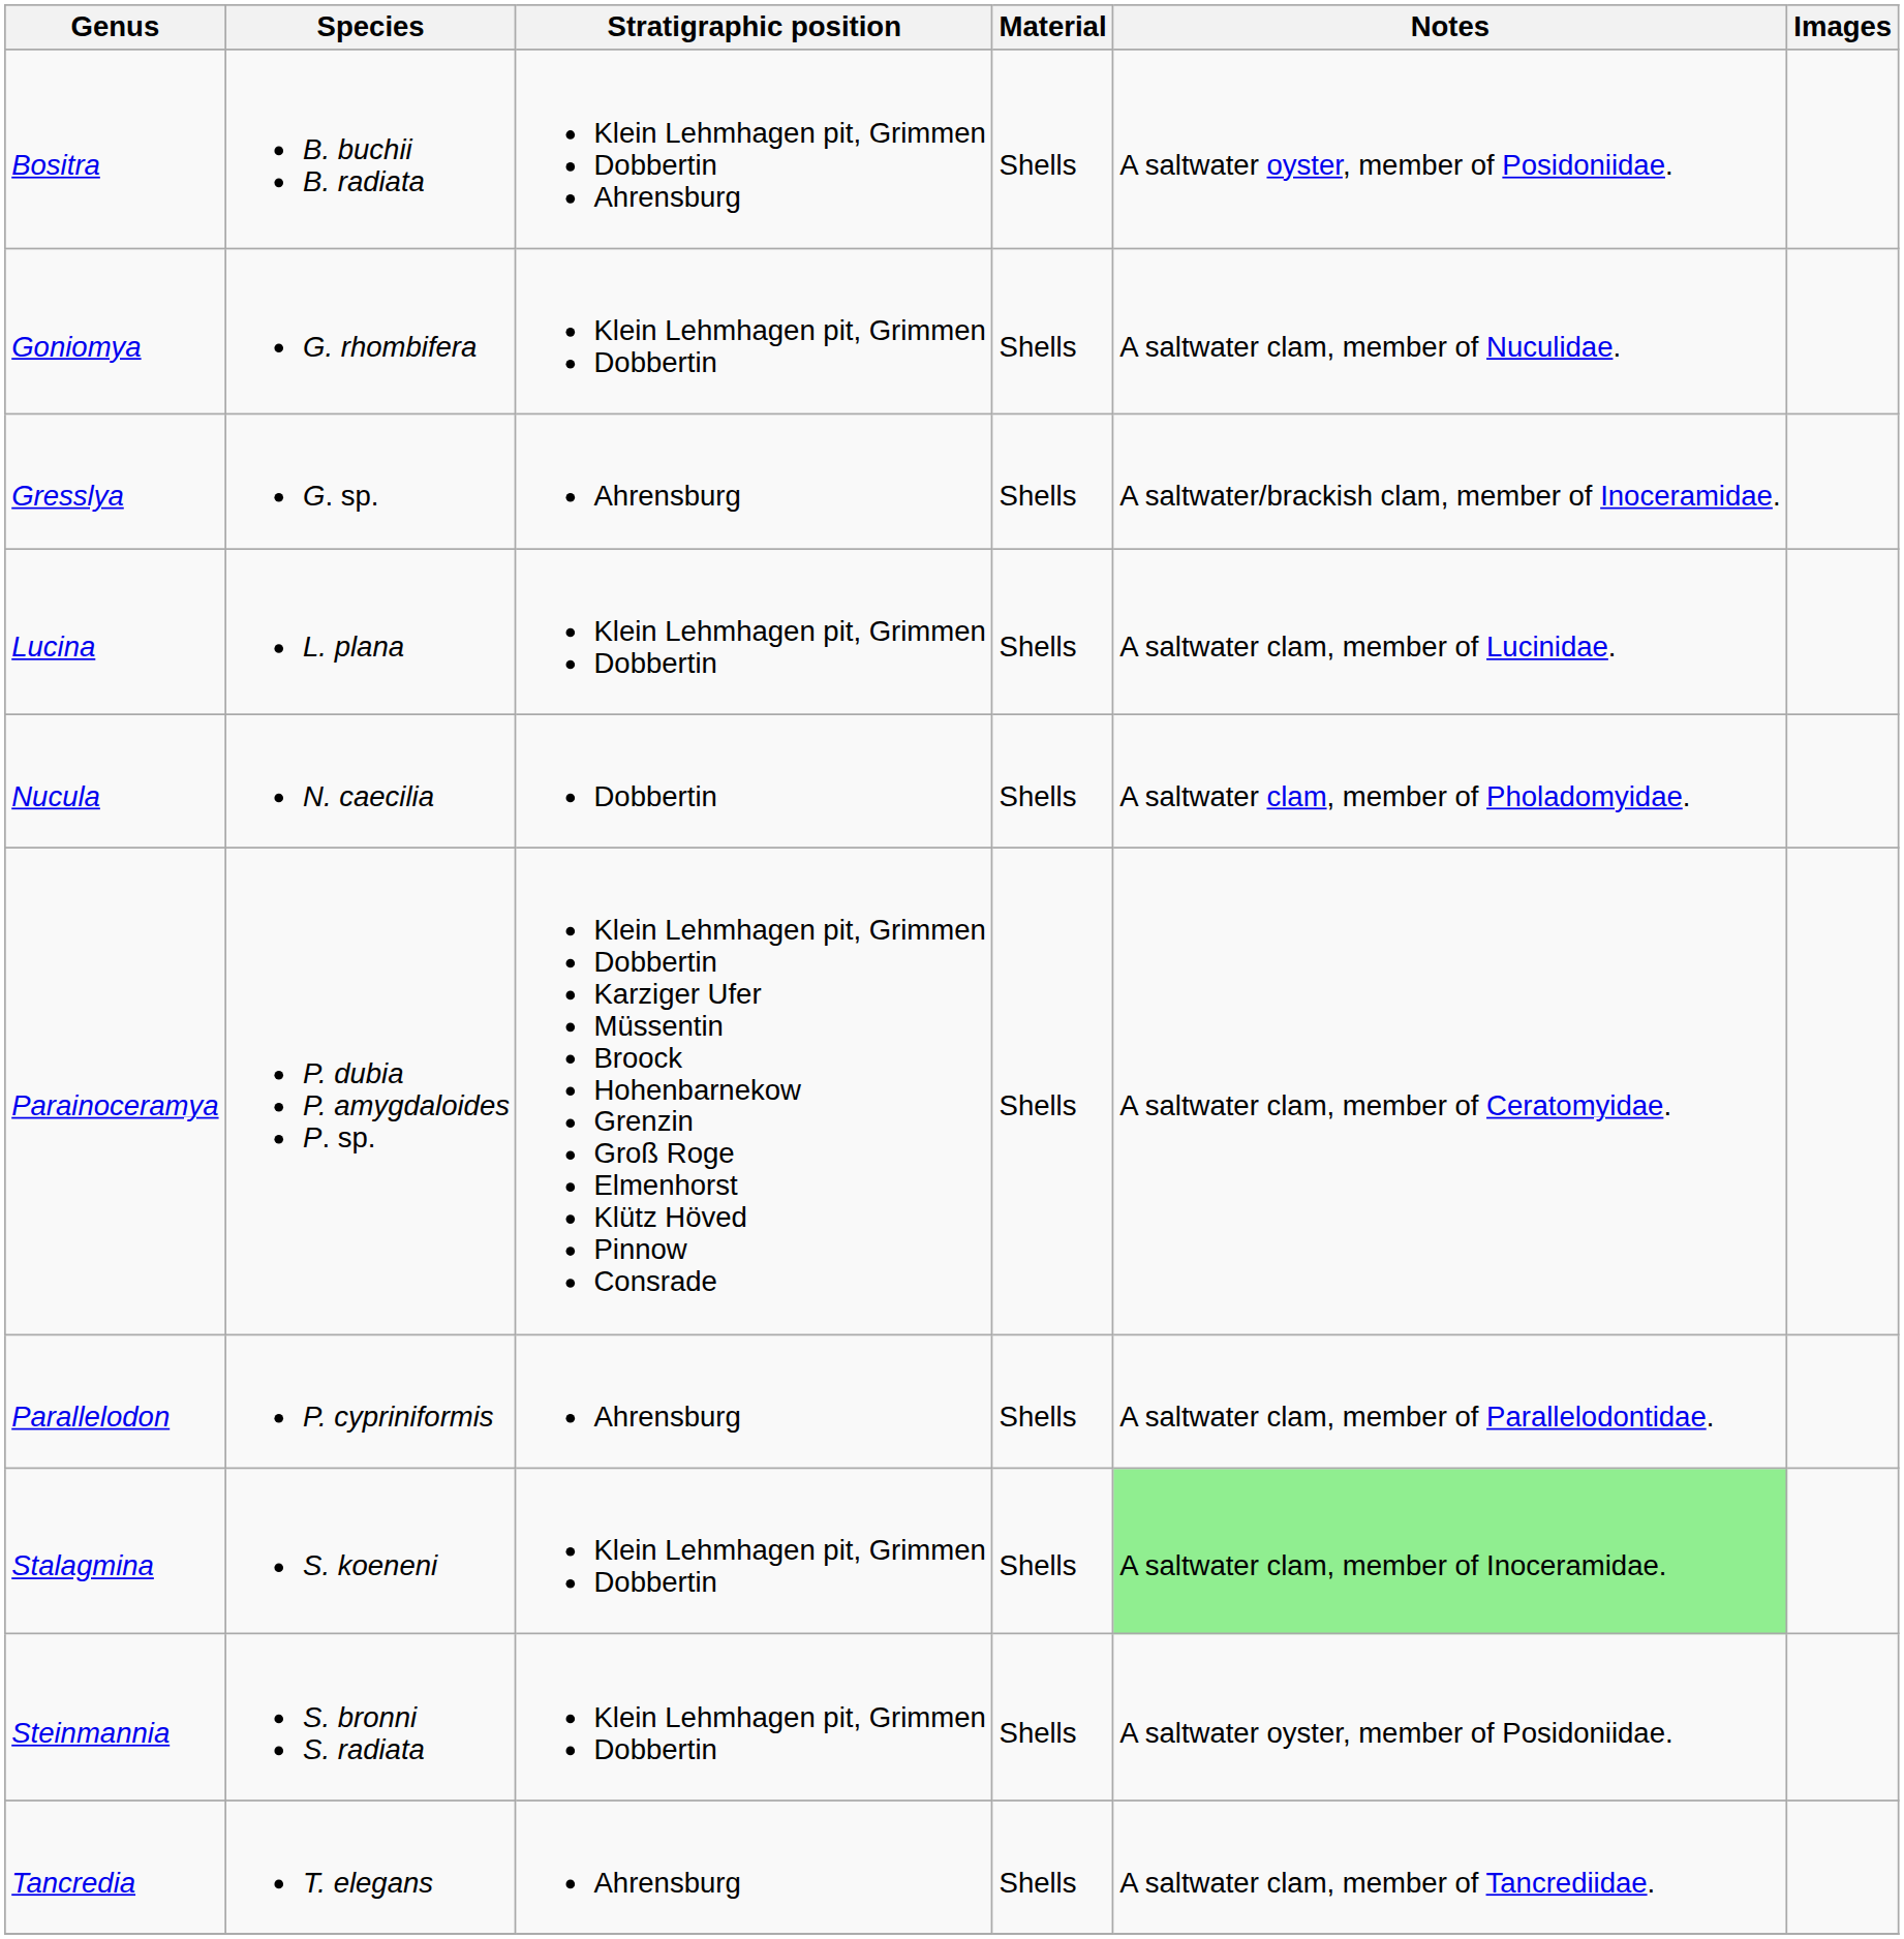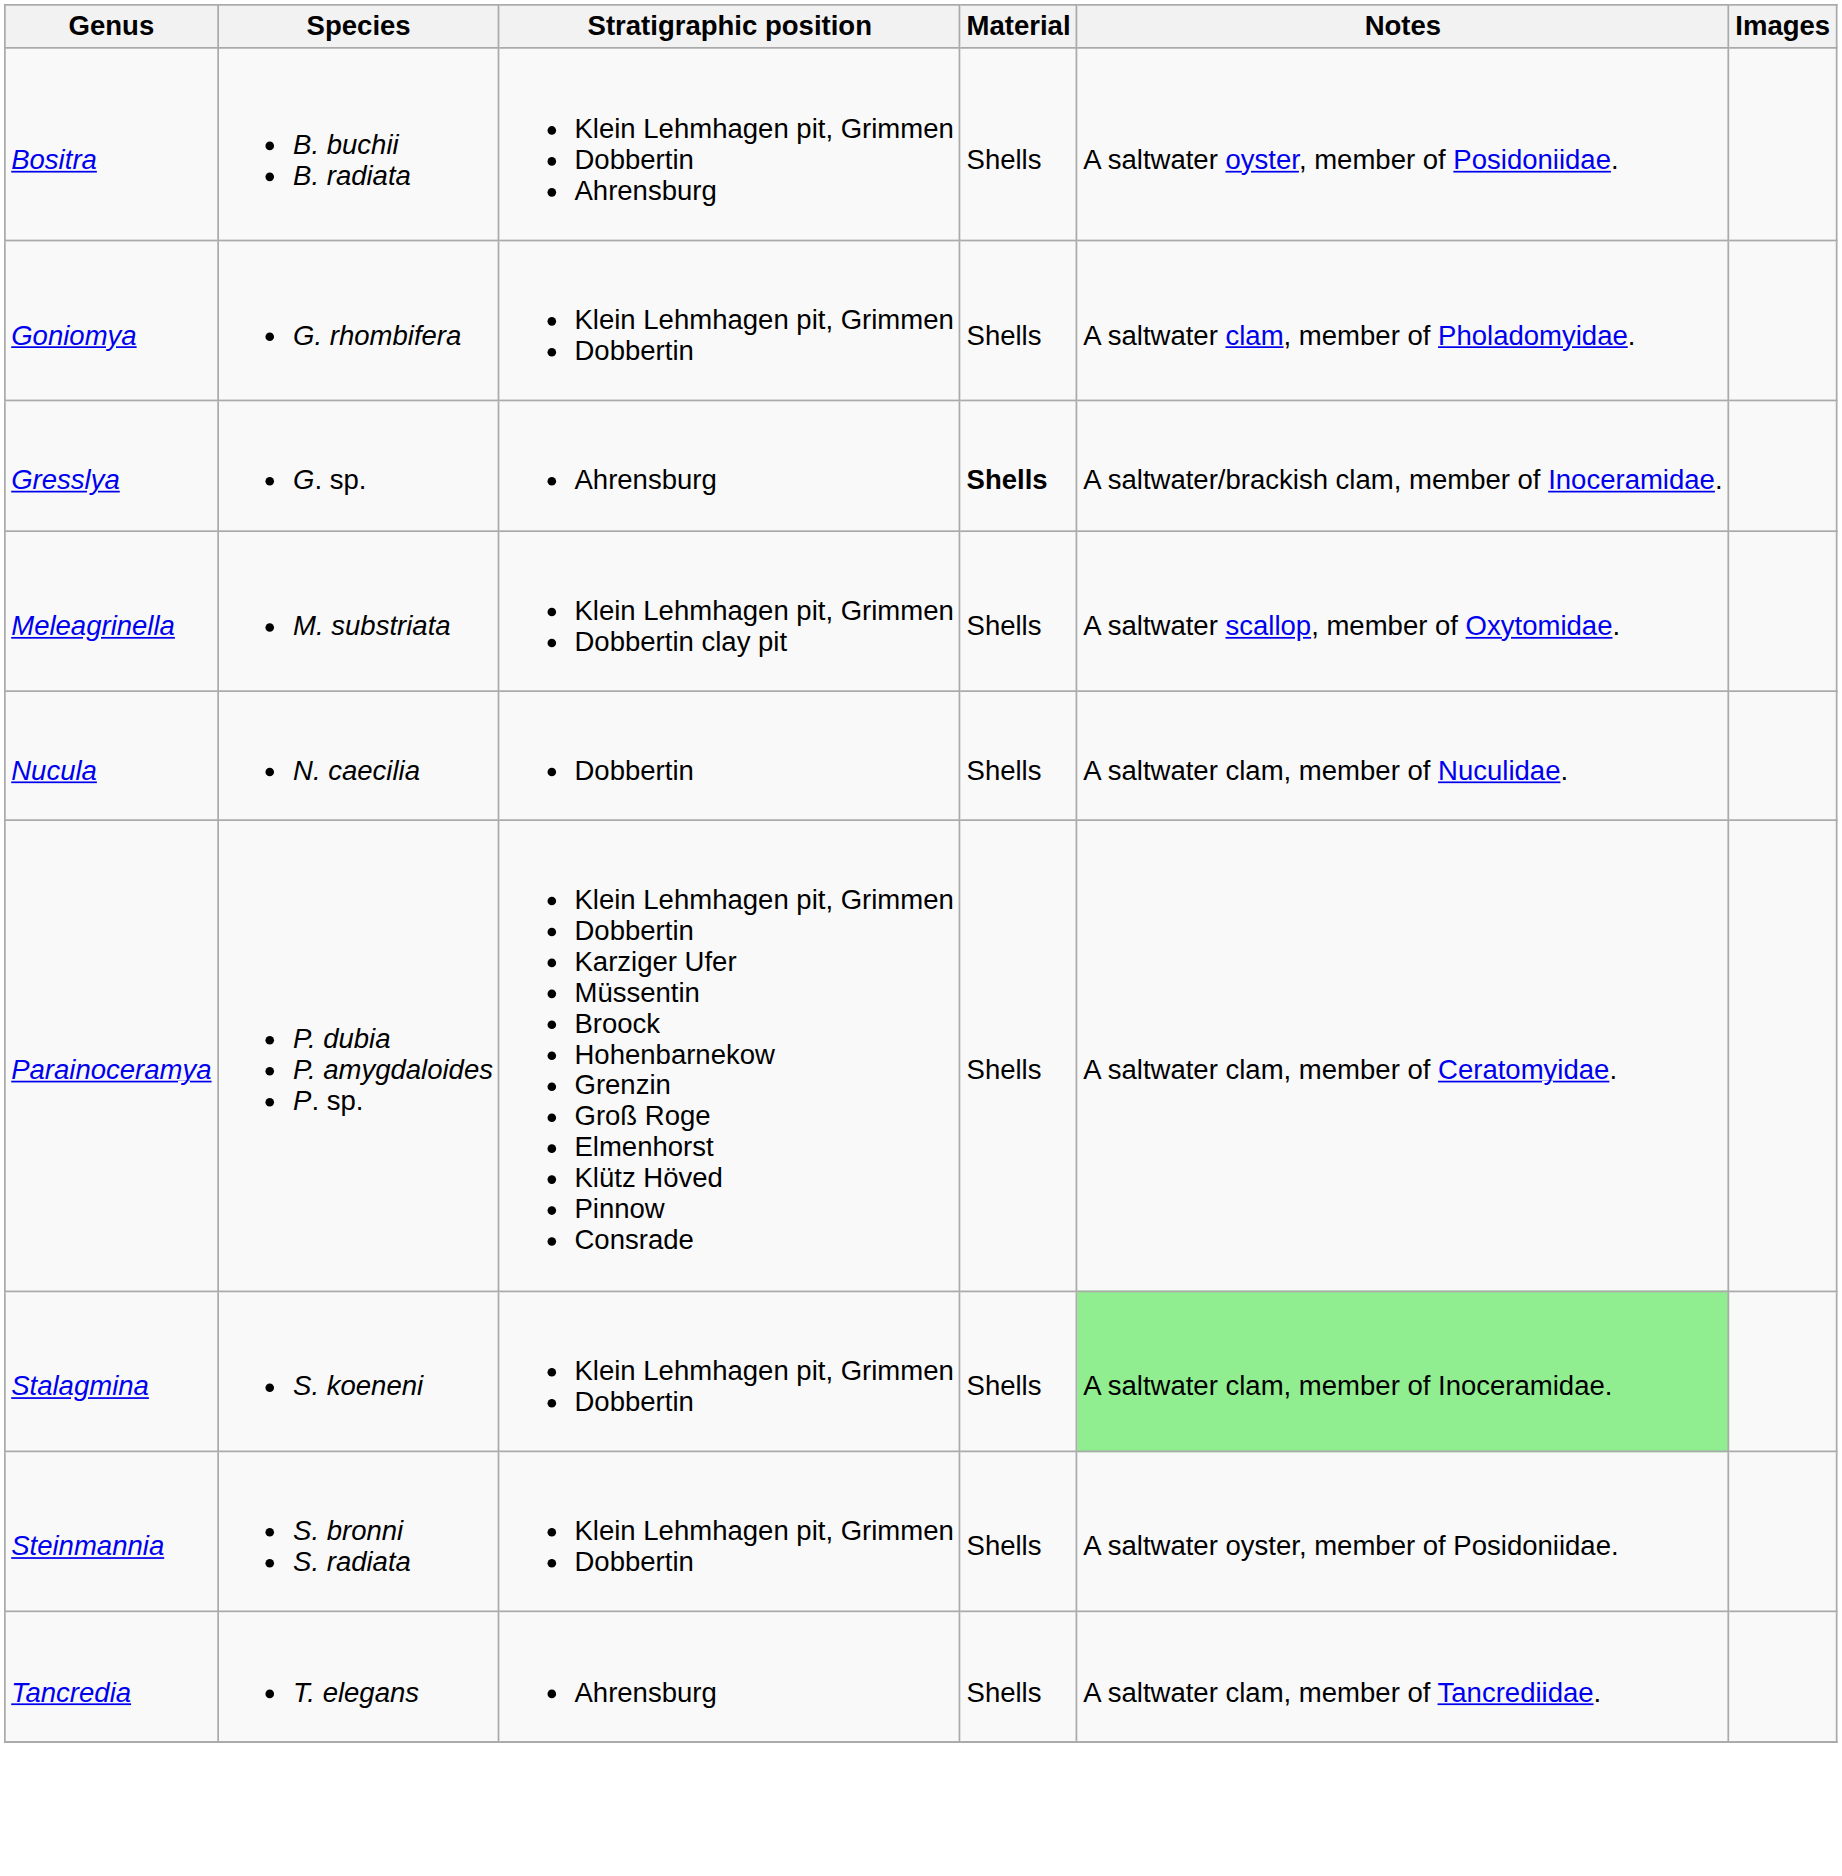Goniomya | Notes: A saltwater clam, member of Nuculidae. -> A saltwater clam, member of Pholadomyidae.
Gresslya | Material: normal -> bold
- row: Lucina | L. plana | Klein Lehmhagen pit, Grimmen Dobbertin | Shells | A saltwater clam, member of Lucinidae.
+ row: Meleagrinella | M. substriata | Klein Lehmhagen pit, Grimmen Dobbertin clay pit | Shells | A saltwater scallop, member of Oxytomidae.
Nucula | Notes: A saltwater clam, member of Pholadomyidae. -> A saltwater clam, member of Nuculidae.
- row: Parallelodon | P. cypriniformis | Ahrensburg | Shells | A saltwater clam, member of Parallelodontidae.
